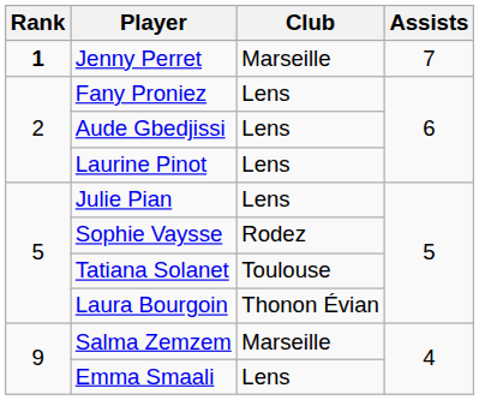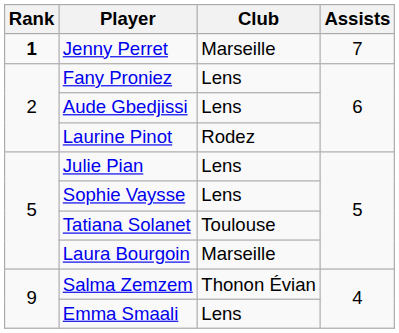Laurine Pinot | Club: Lens -> Rodez
Sophie Vaysse | Club: Rodez -> Lens
Laura Bourgoin | Club: Thonon Évian -> Marseille
Salma Zemzem | Club: Marseille -> Thonon Évian
